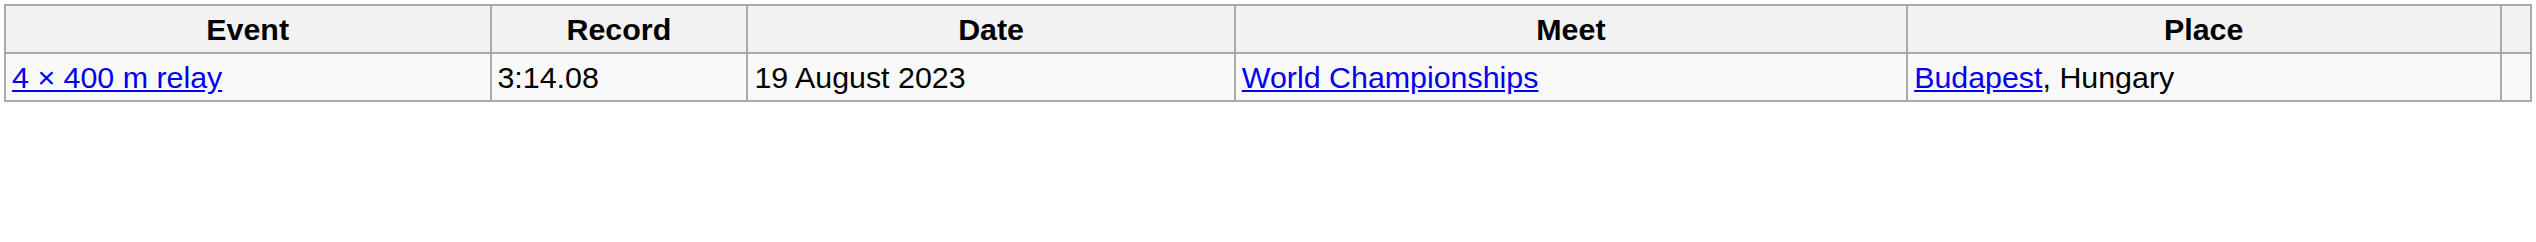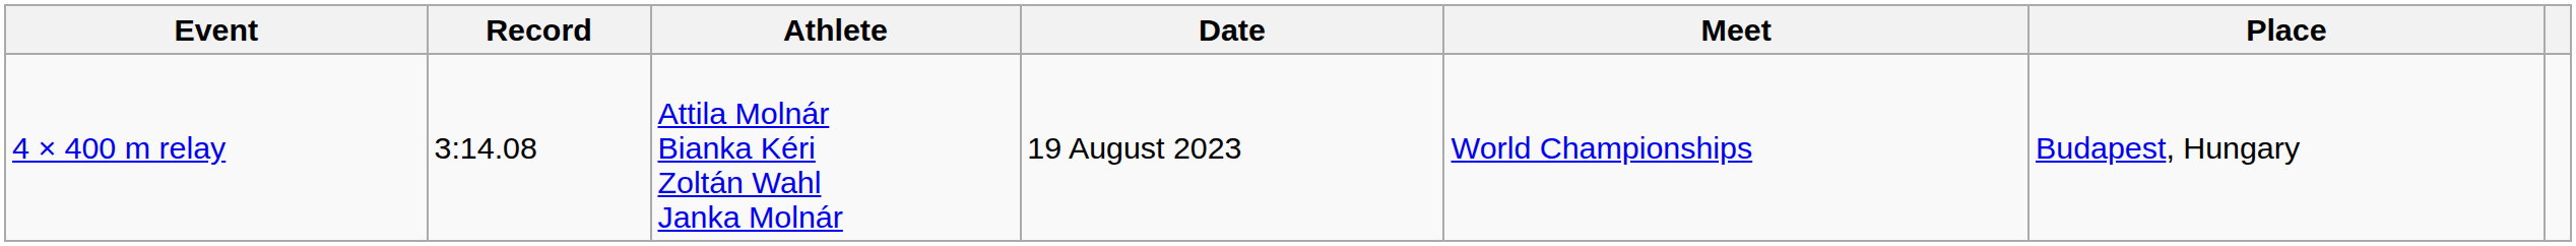+ column: Athlete | Attila Molnár Bianka Kéri Zoltán Wahl Janka Molnár
